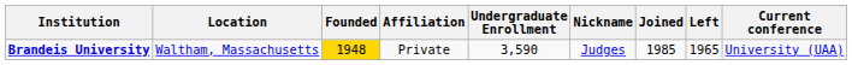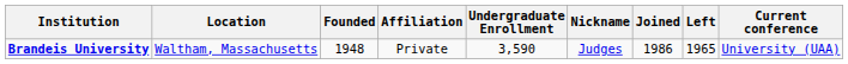Brandeis University | Founded: gold background -> no background
Brandeis University | Joined: 1985 -> 1986
